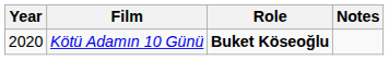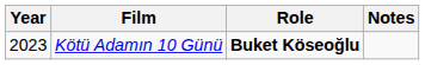Kötü Adamın 10 Günü | Year: 2020 -> 2023
